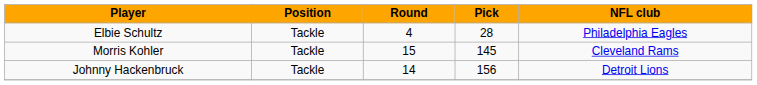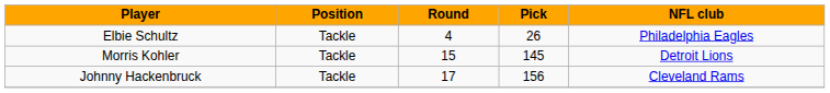Elbie Schultz | Pick: 28 -> 26
Morris Kohler | NFL club: Cleveland Rams -> Detroit Lions
Johnny Hackenbruck | Round: 14 -> 17
Johnny Hackenbruck | NFL club: Detroit Lions -> Cleveland Rams
